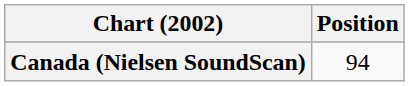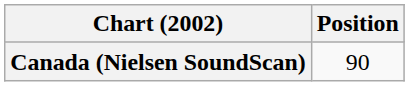Canada (Nielsen SoundScan) | Position: 94 -> 90
